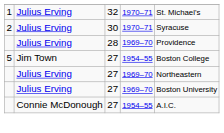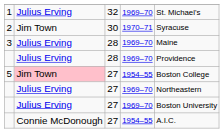1 | column 4: 1970–71 -> 1969–70
2 | column 2: Julius Erving -> Jim Town
+ row: 3 | Julius Erving | 28 | 1969–70 | Maine
5 | column 2: no background -> pink background
